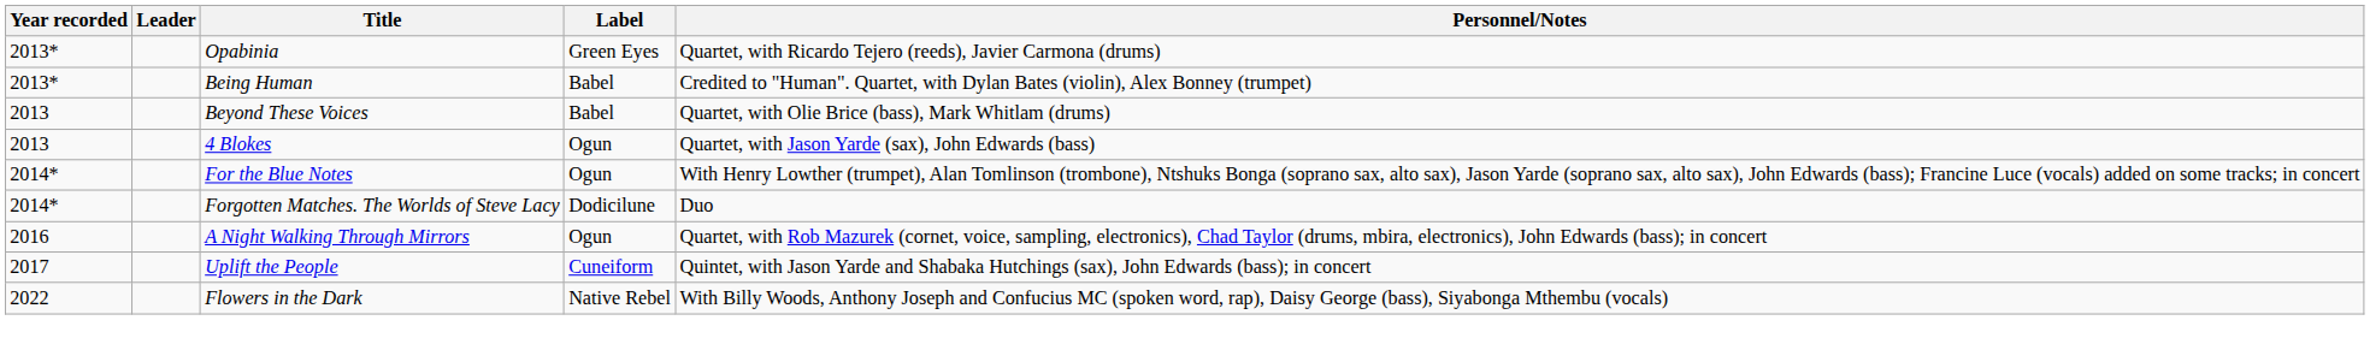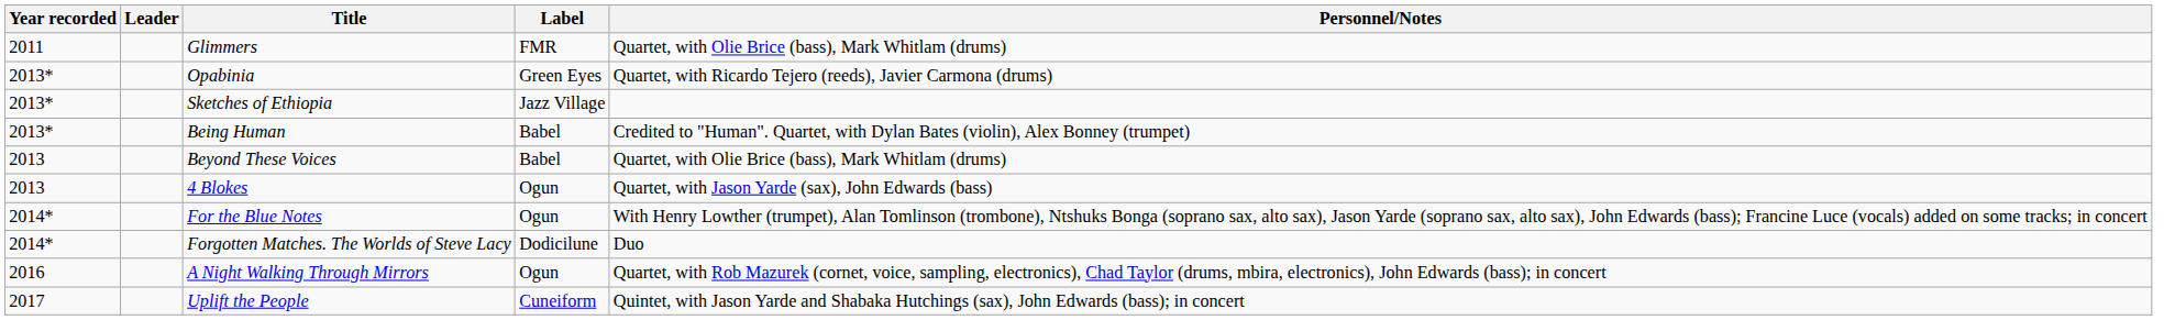+ row: 2011 | Glimmers | FMR | Quartet, with Olie Brice (bass), Mark Whitlam (drums)
+ row: 2013* | Sketches of Ethiopia | Jazz Village
- row: 2022 | Flowers in the Dark | Native Rebel | With Billy Woods, Anthony Joseph and Confucius MC (spoken word, rap), Daisy George (bass), Siyabonga Mthembu (vocals)
